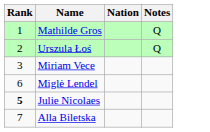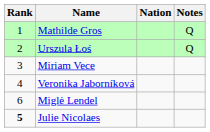+ row: 4 | Veronika Jaborníková
- row: 7 | Alla Biletska
